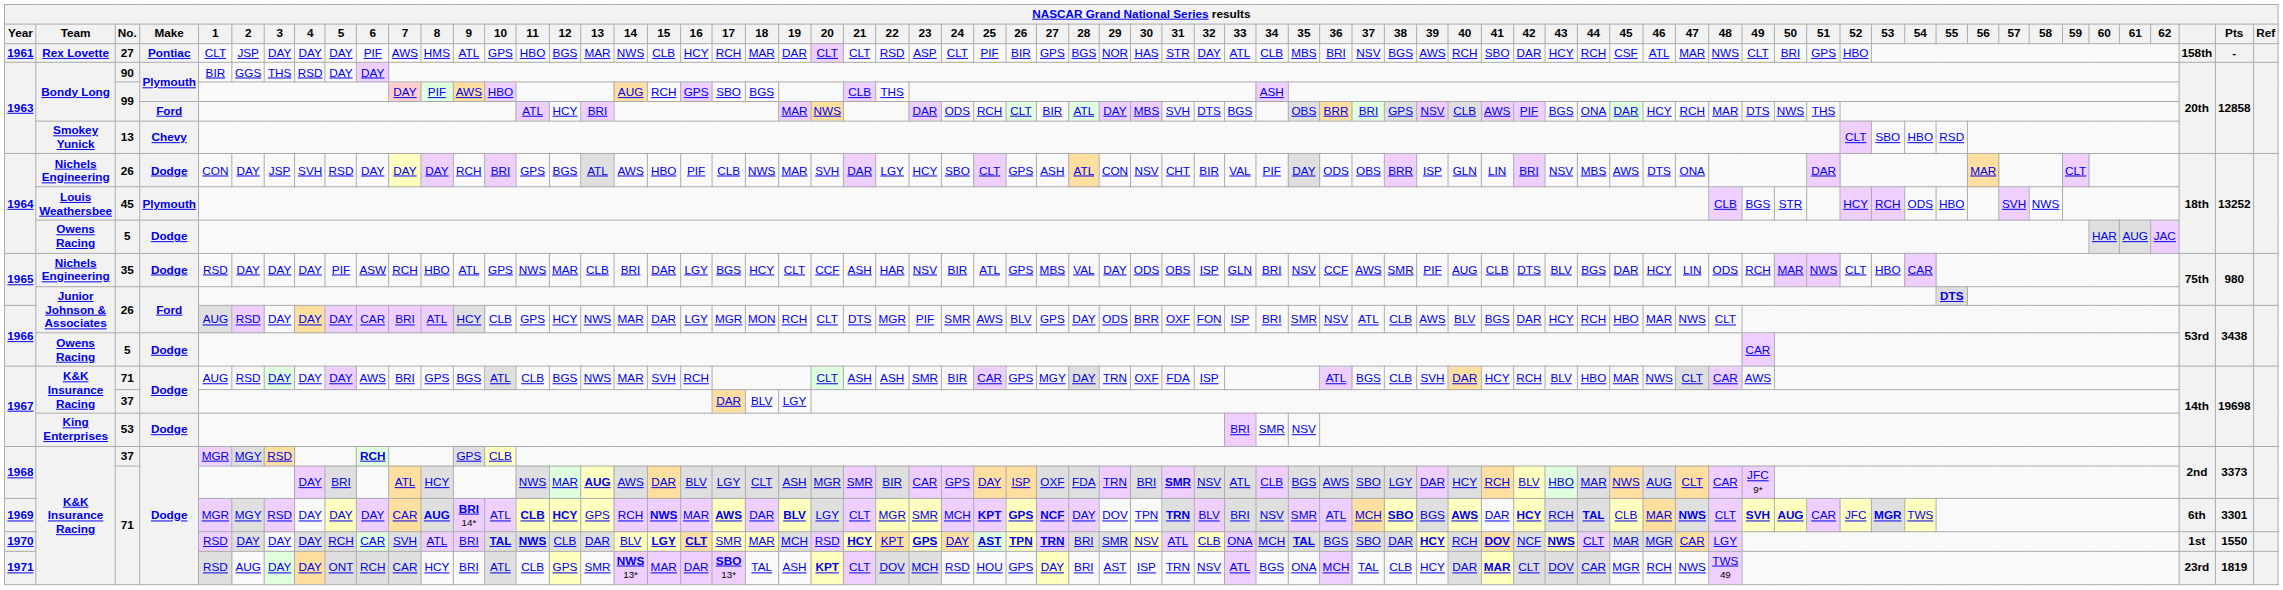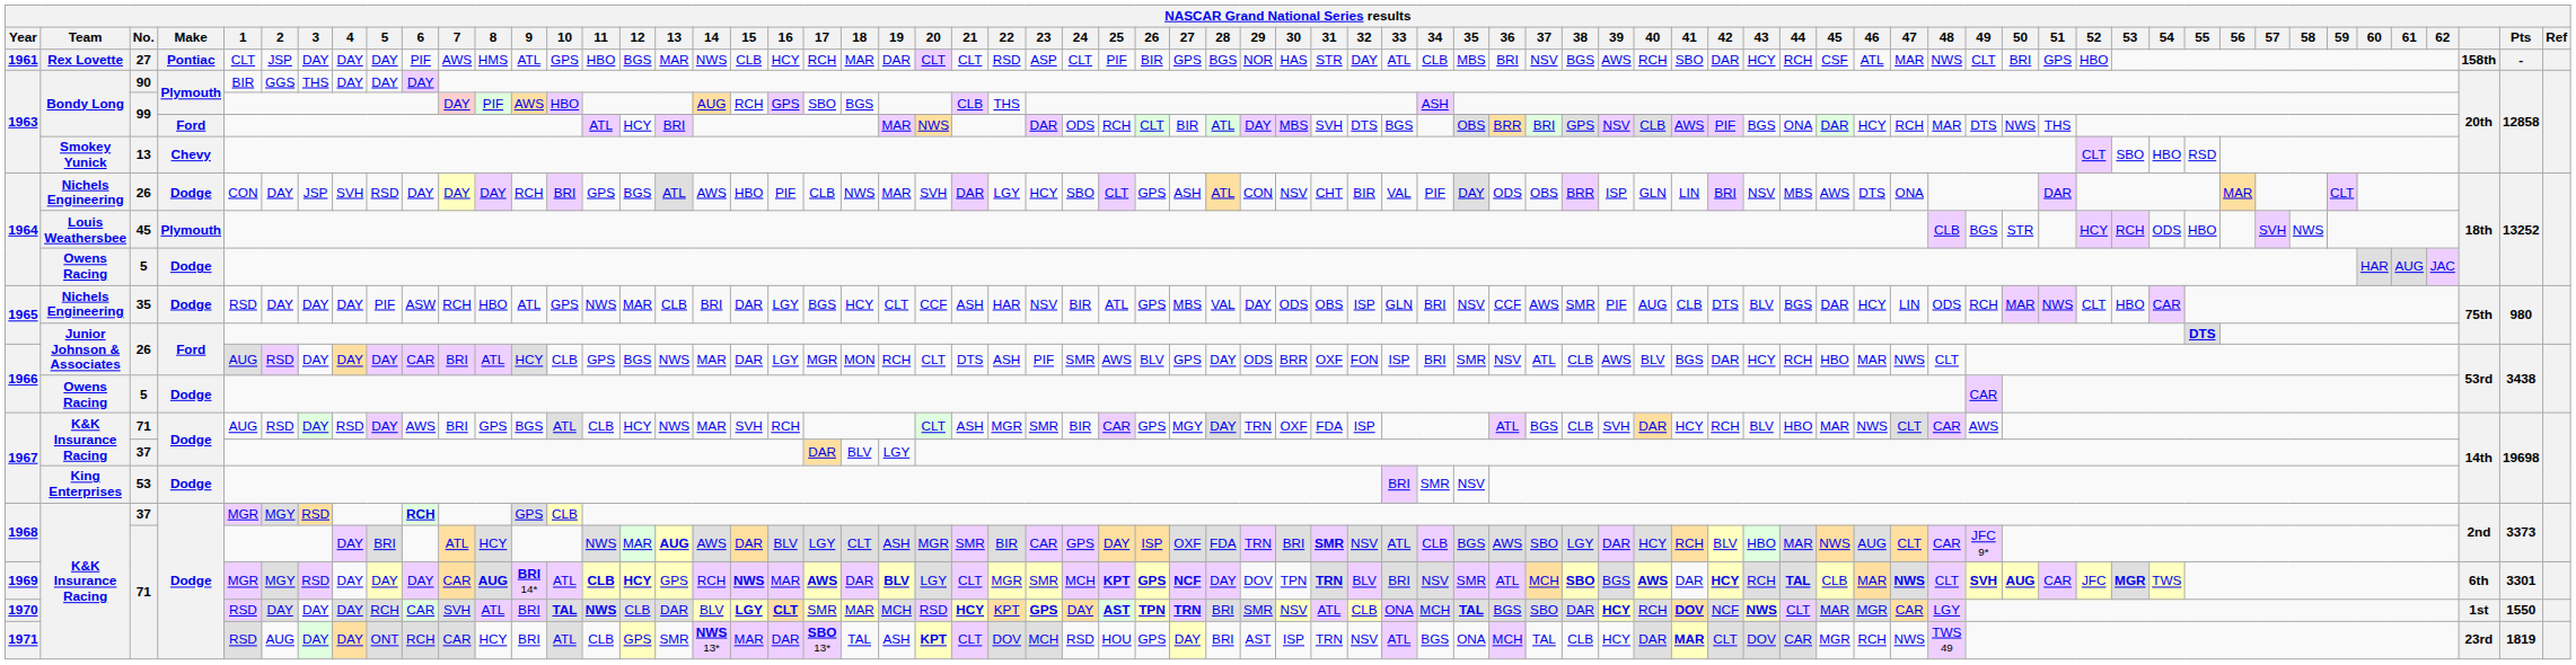90 | 4: RSD -> DAY
1966 / 26 | 12: HCY -> BGS
1966 / 26 | 22: MGR -> ASH
1967 / 71 | 4: DAY -> RSD
1967 / 71 | 12: BGS -> HCY
1967 / 71 | 22: ASH -> MGR
